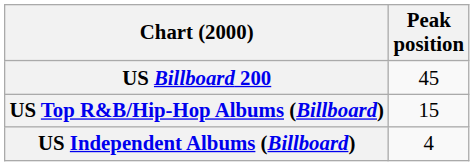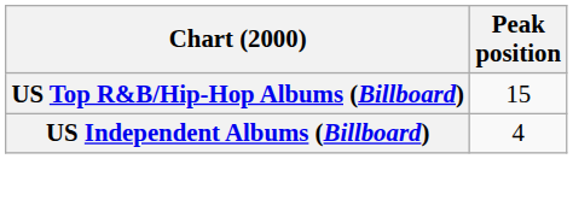- row: US Billboard 200 | 45
